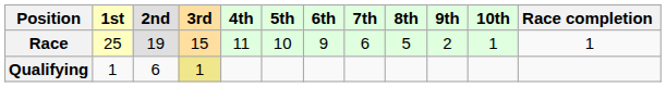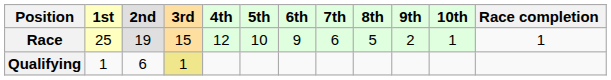Race | 4th: 11 -> 12
